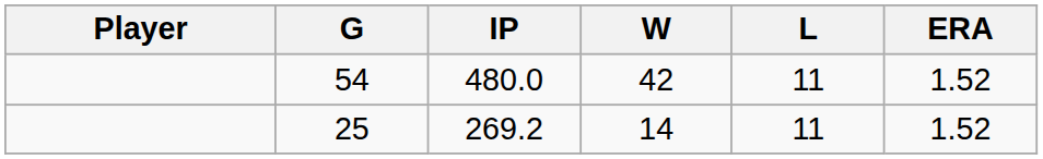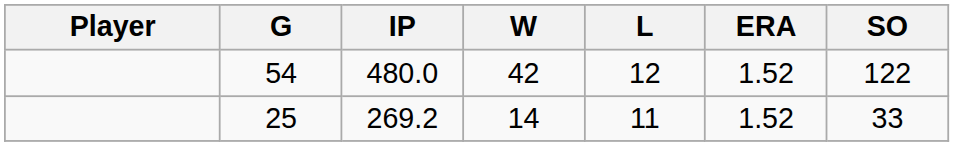+ column: SO | 122 | 33
54 | L: 11 -> 12
